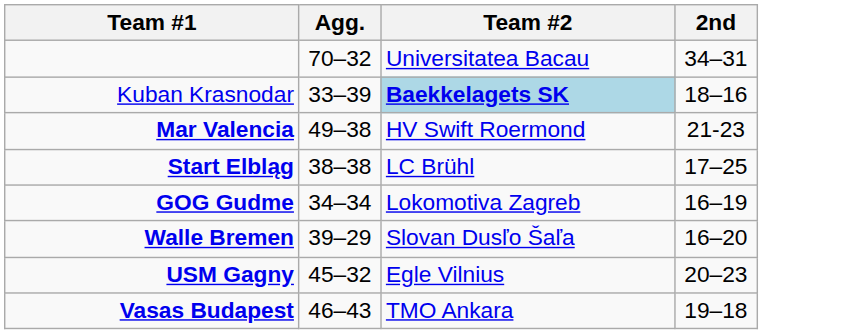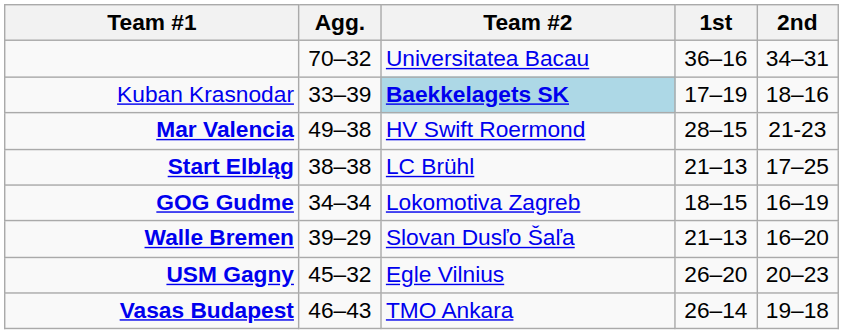+ column: 1st | 36–16 | 17–19 | 28–15 | 21–13 | 18–15 | 21–13 | 26–20 | 26–14
